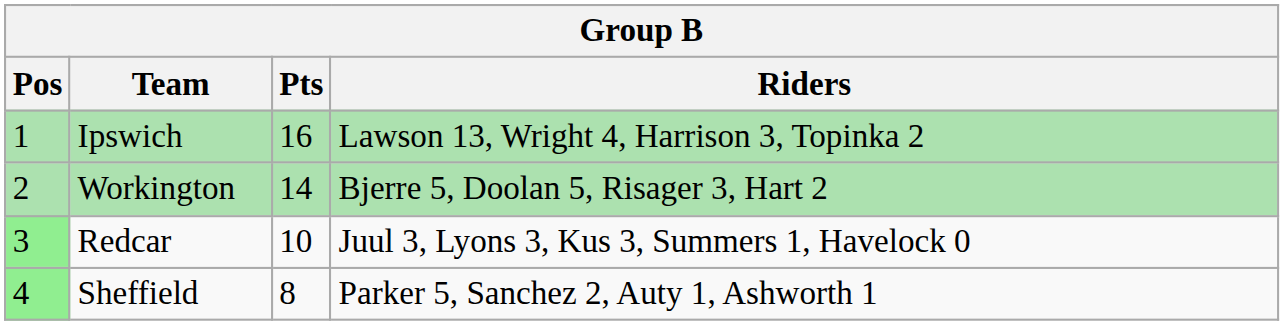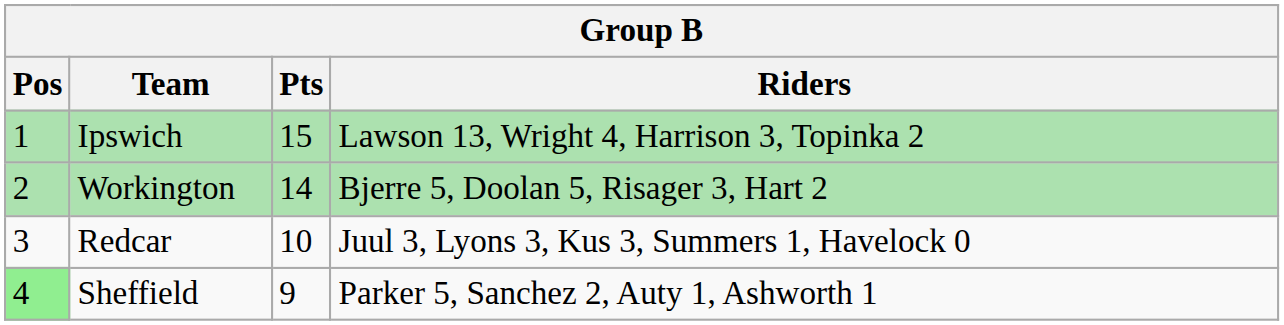Ipswich | Pts: 16 -> 15
Redcar | Pos: lightgreen background -> no background
Sheffield | Pts: 8 -> 9
